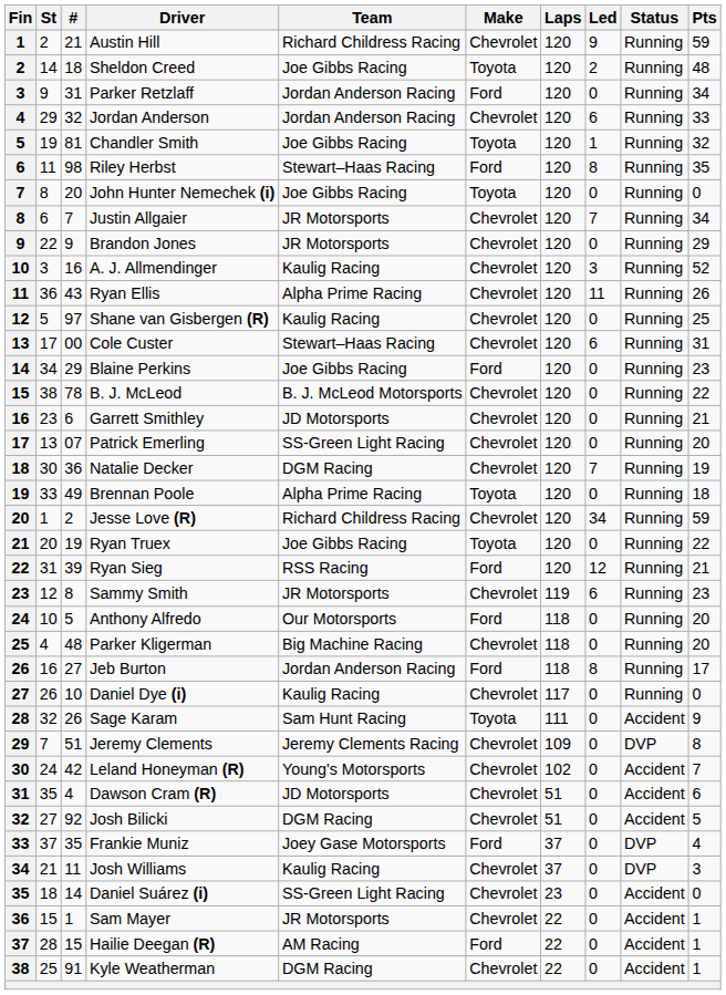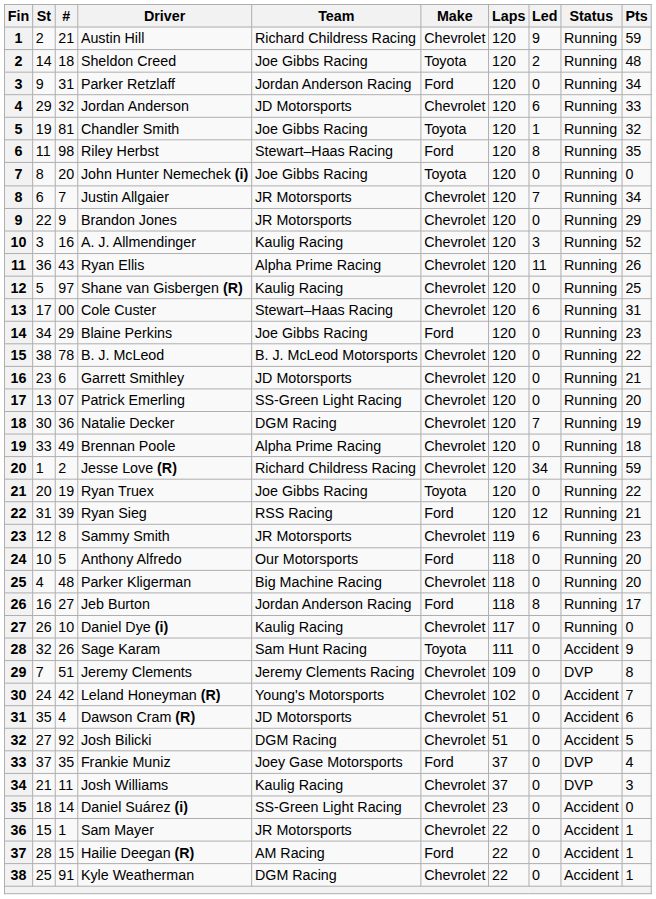Jordan Anderson | Team: Jordan Anderson Racing -> JD Motorsports
Brennan Poole | Make: Toyota -> Chevrolet
